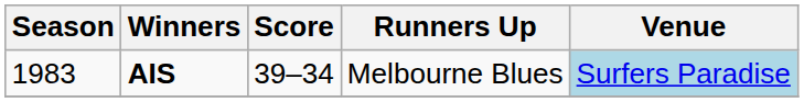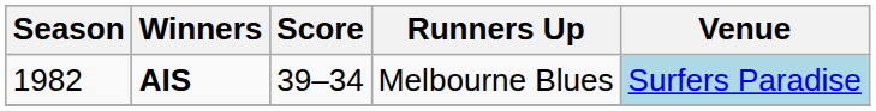AIS | Season: 1983 -> 1982
